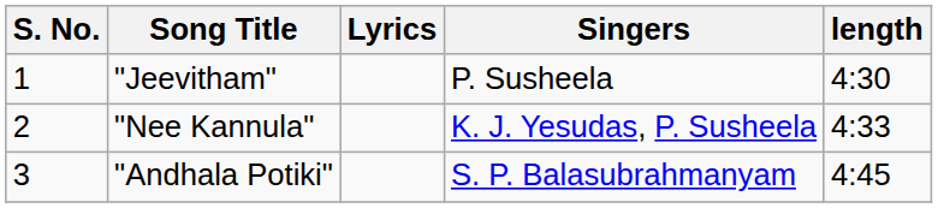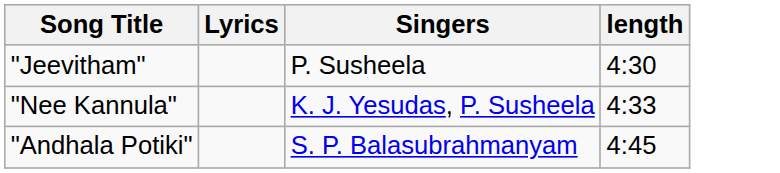- column: S. No. | 1 | 2 | 3
